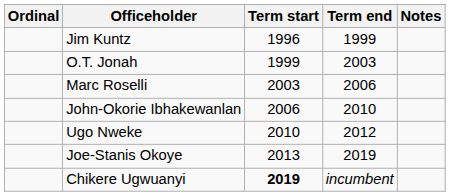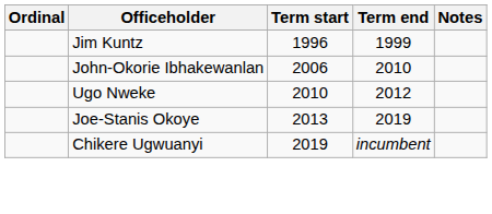- row: O.T. Jonah | 1999 | 2003
- row: Marc Roselli | 2003 | 2006
Chikere Ugwuanyi | Term start: bold -> normal
